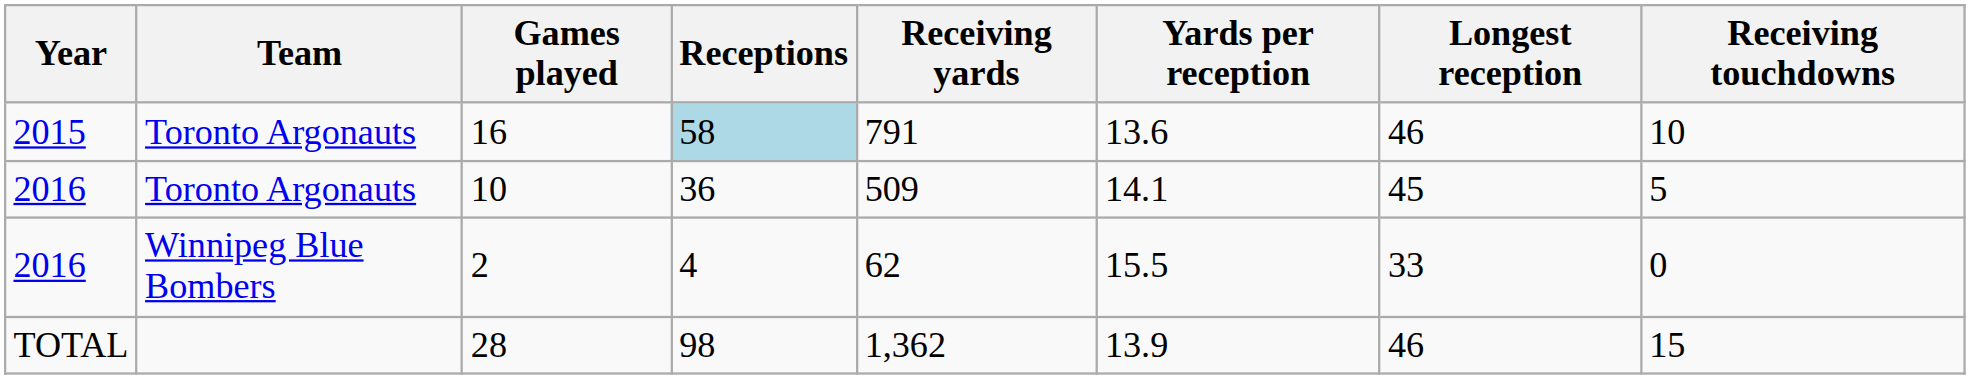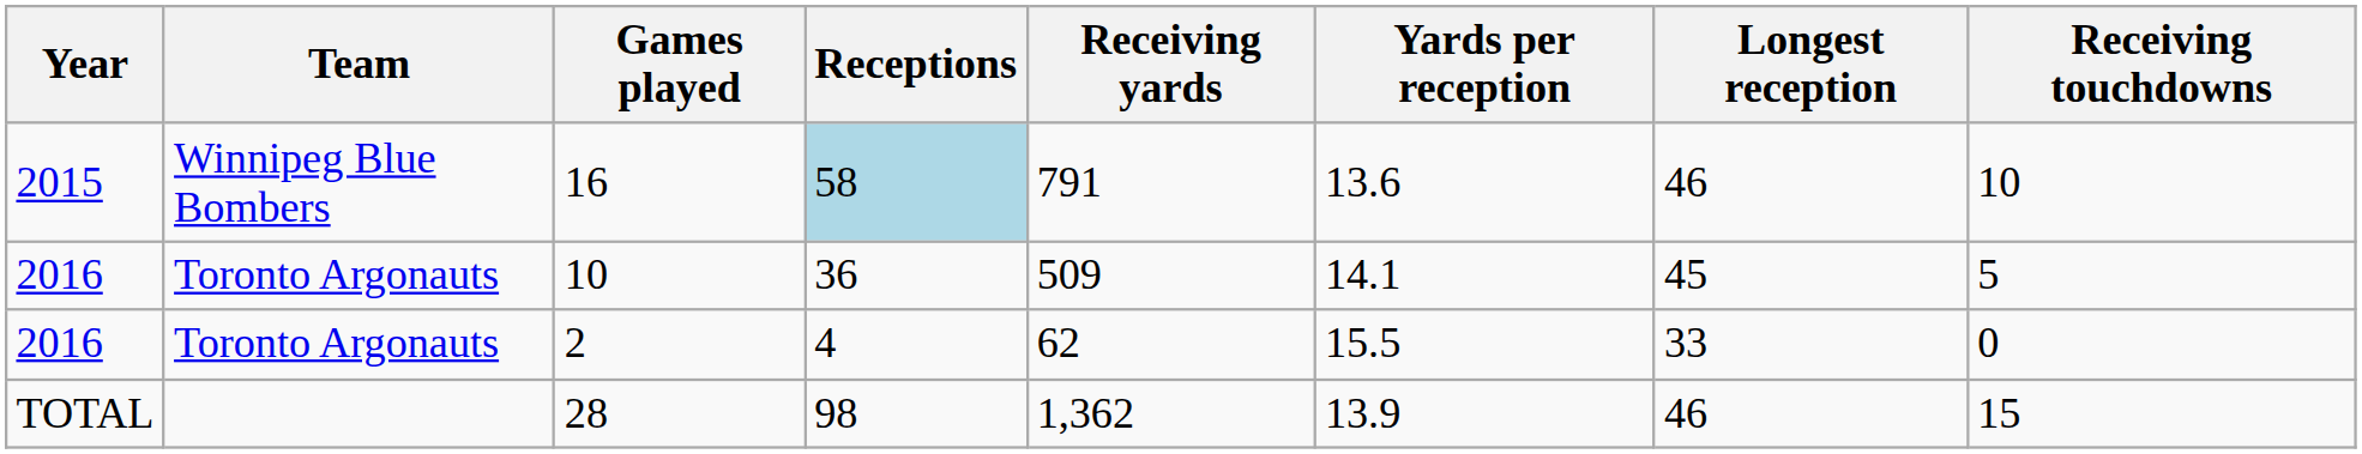16 | Team: Toronto Argonauts -> Winnipeg Blue Bombers
2 | Team: Winnipeg Blue Bombers -> Toronto Argonauts
